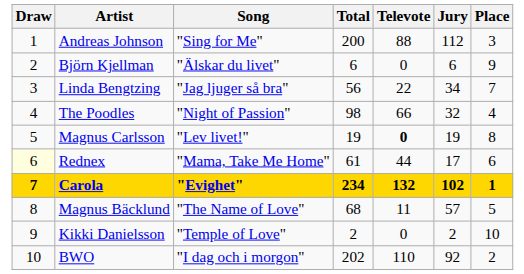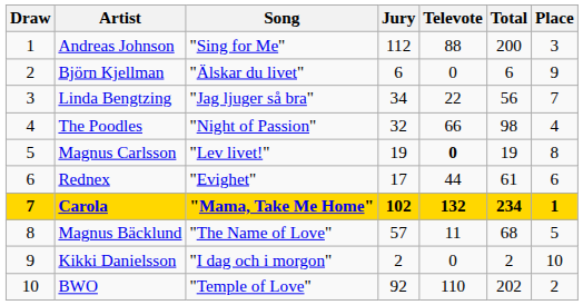columns swapped: Jury <-> Total
Rednex | Draw: lightyellow background -> no background
Rednex | Song: "Mama, Take Me Home" -> "Evighet"
Carola | Song: "Evighet" -> "Mama, Take Me Home"
Kikki Danielsson | Song: "Temple of Love" -> "I dag och i morgon"
BWO | Song: "I dag och i morgon" -> "Temple of Love"
